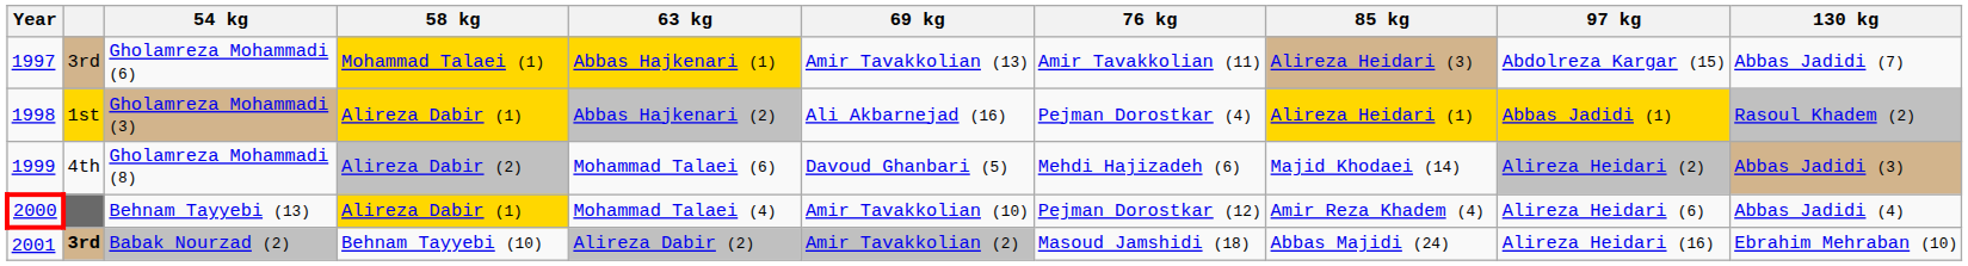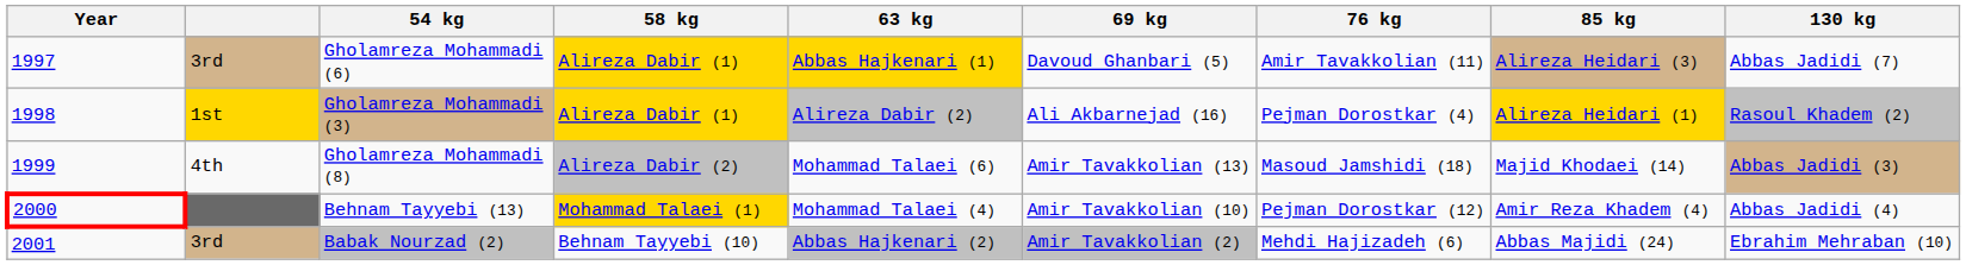- column: 97 kg | Abdolreza Kargar (15) | Abbas Jadidi (1) | Alireza Heidari (2) | Alireza Heidari (6) | Alireza Heidari (16)
Gholamreza Mohammadi (6) | 58 kg: Mohammad Talaei (1) -> Alireza Dabir (1)
Gholamreza Mohammadi (6) | 69 kg: Amir Tavakkolian (13) -> Davoud Ghanbari (5)
Gholamreza Mohammadi (3) | 63 kg: Abbas Hajkenari (2) -> Alireza Dabir (2)
Gholamreza Mohammadi (8) | 69 kg: Davoud Ghanbari (5) -> Amir Tavakkolian (13)
Gholamreza Mohammadi (8) | 76 kg: Mehdi Hajizadeh (6) -> Masoud Jamshidi (18)
Behnam Tayyebi (13) | 58 kg: Alireza Dabir (1) -> Mohammad Talaei (1)
Babak Nourzad (2) | column 2: bold -> normal
Babak Nourzad (2) | 63 kg: Alireza Dabir (2) -> Abbas Hajkenari (2)
Babak Nourzad (2) | 76 kg: Masoud Jamshidi (18) -> Mehdi Hajizadeh (6)
